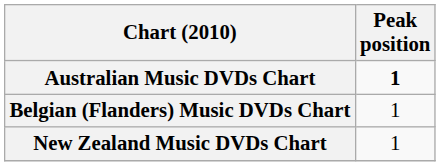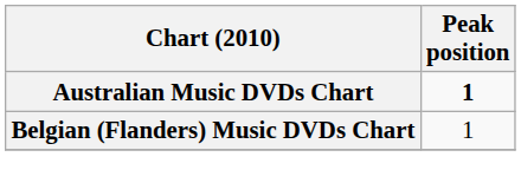- row: New Zealand Music DVDs Chart | 1
